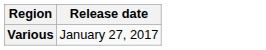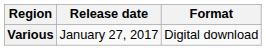+ column: Format | Digital download
